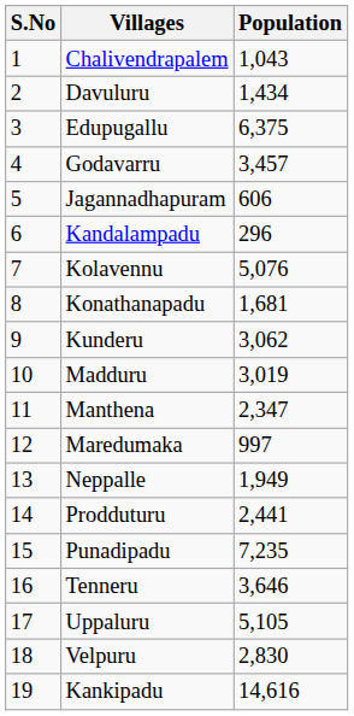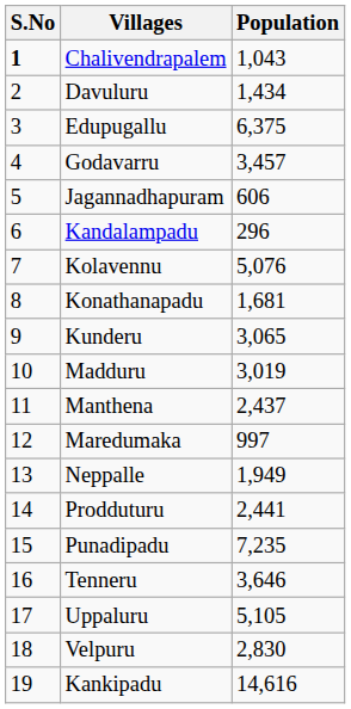Chalivendrapalem | S.No: normal -> bold
Kunderu | Population: 3,062 -> 3,065
Manthena | Population: 2,347 -> 2,437
